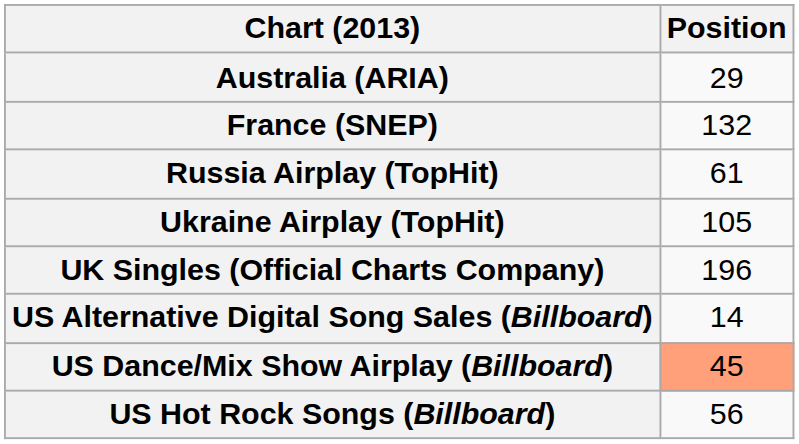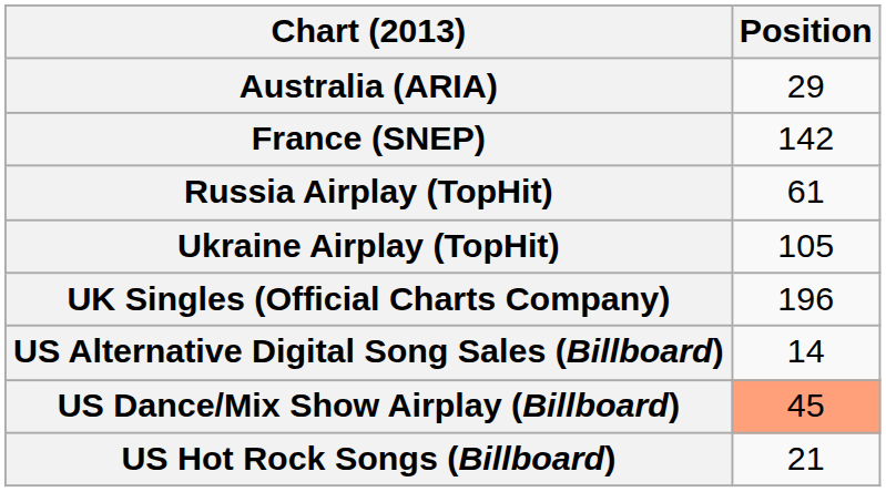France (SNEP) | Position: 132 -> 142
US Hot Rock Songs (Billboard) | Position: 56 -> 21
